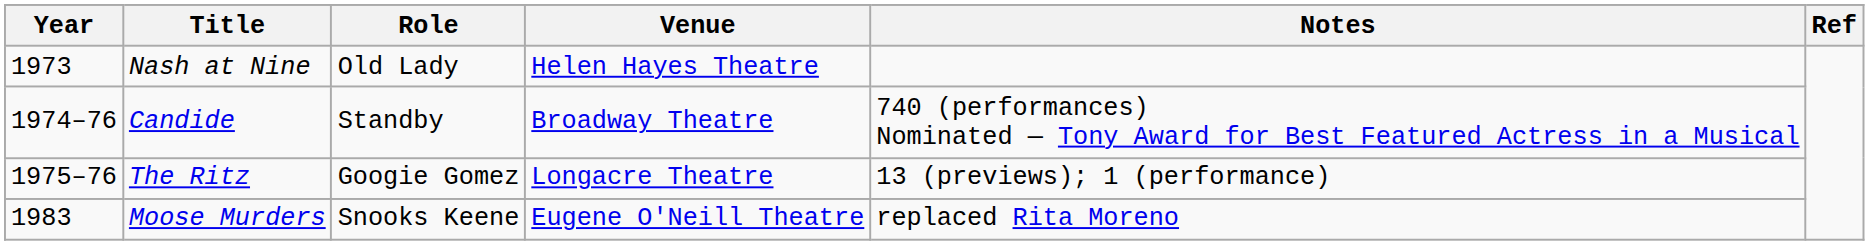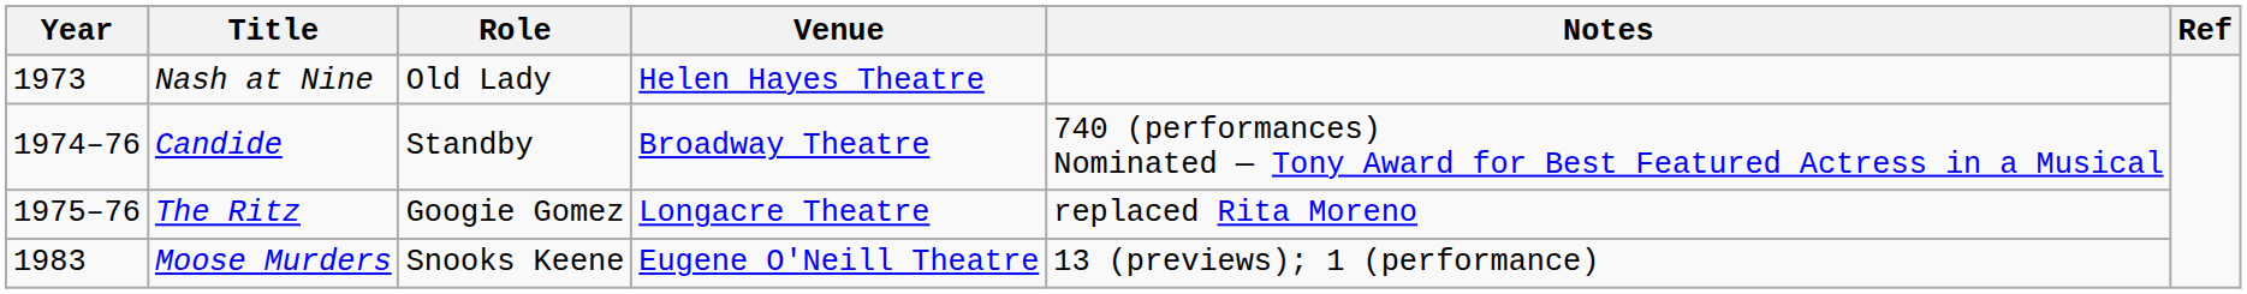The Ritz | Notes: 13 (previews); 1 (performance) -> replaced Rita Moreno
Moose Murders | Notes: replaced Rita Moreno -> 13 (previews); 1 (performance)
